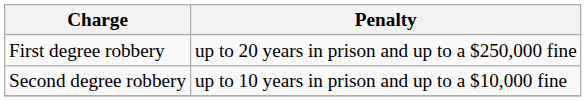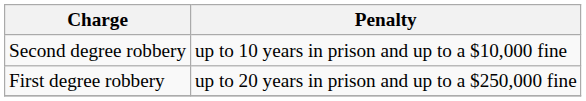rows swapped: First degree robbery <-> Second degree robbery
